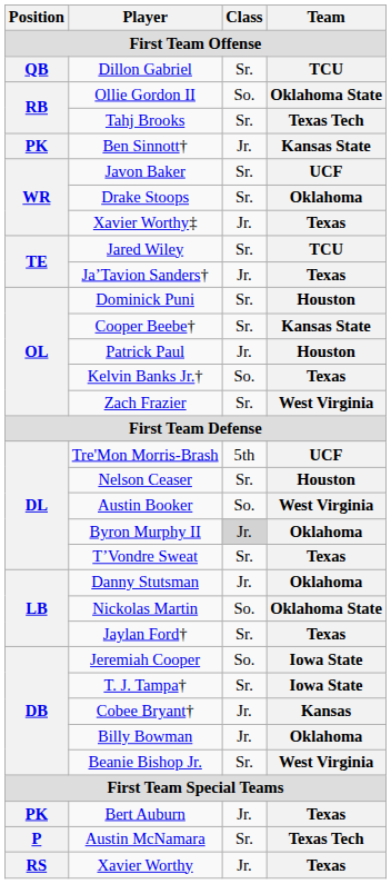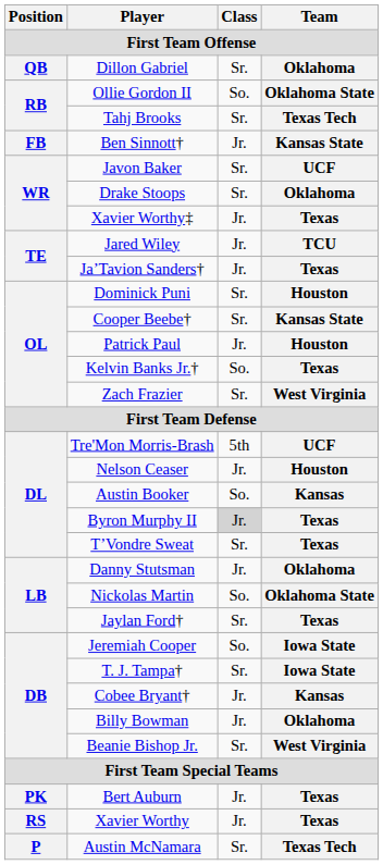Dillon Gabriel | Team: TCU -> Oklahoma
Ben Sinnott† | Position: PK -> FB
Jared Wiley | Class: Sr. -> Jr.
Nelson Ceaser | Class: Sr. -> Jr.
Austin Booker | Team: West Virginia -> Kansas
Byron Murphy II | Team: Oklahoma -> Texas
rows swapped: Austin McNamara <-> Xavier Worthy
